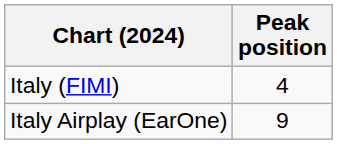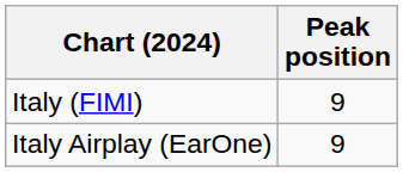Italy (FIMI) | Peak position: 4 -> 9
